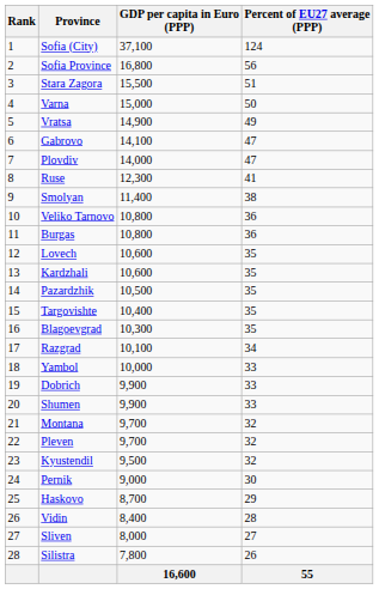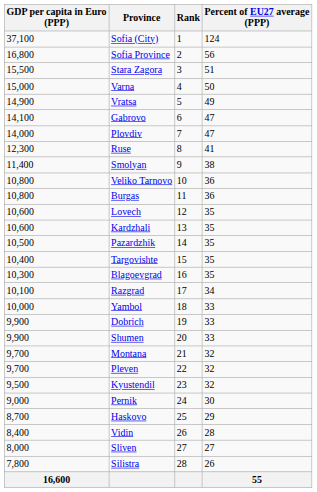columns swapped: Rank <-> GDP per capita in Euro (PPP)
